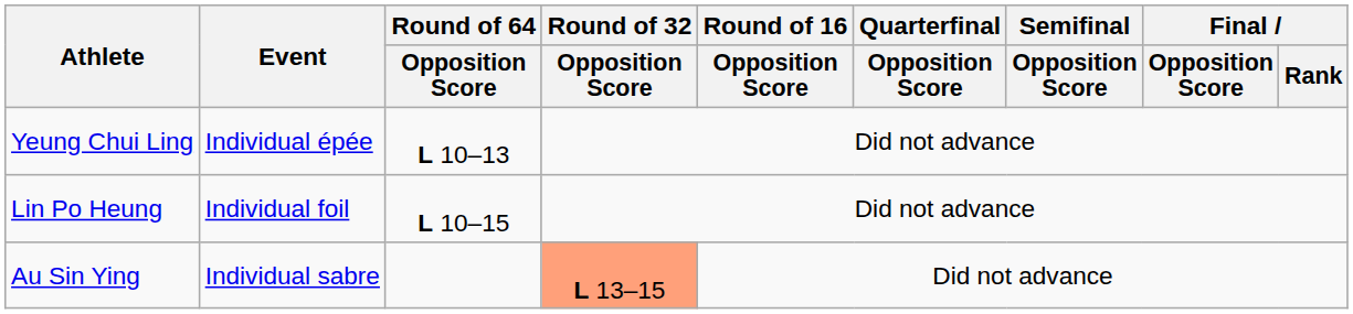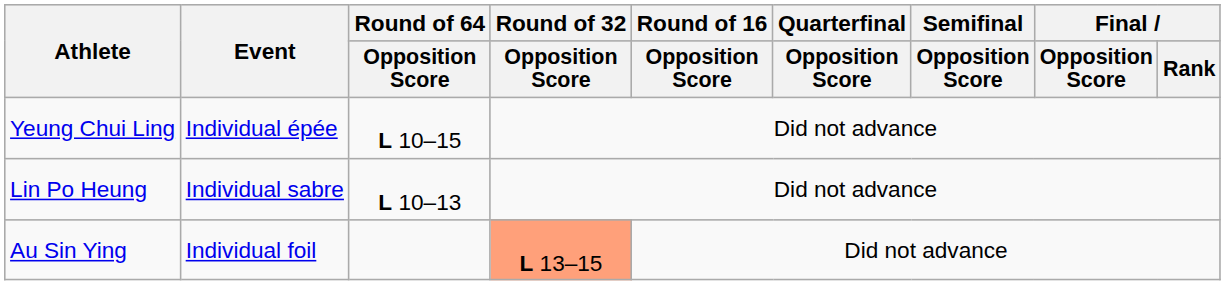Yeung Chui Ling | Round of 64 / Opposition Score: L 10–13 -> L 10–15
Lin Po Heung | Event: Individual foil -> Individual sabre
Lin Po Heung | Round of 64 / Opposition Score: L 10–15 -> L 10–13
Au Sin Ying | Event: Individual sabre -> Individual foil
